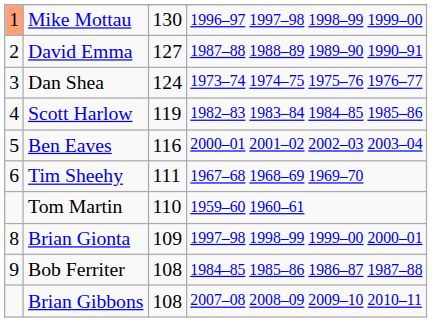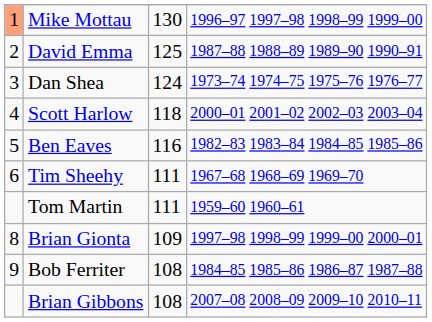David Emma | column 3: 127 -> 125
Scott Harlow | column 3: 119 -> 118
Scott Harlow | column 4: 1982–83 1983–84 1984–85 1985–86 -> 2000–01 2001–02 2002–03 2003–04
Ben Eaves | column 4: 2000–01 2001–02 2002–03 2003–04 -> 1982–83 1983–84 1984–85 1985–86
Tom Martin | column 3: 110 -> 111
